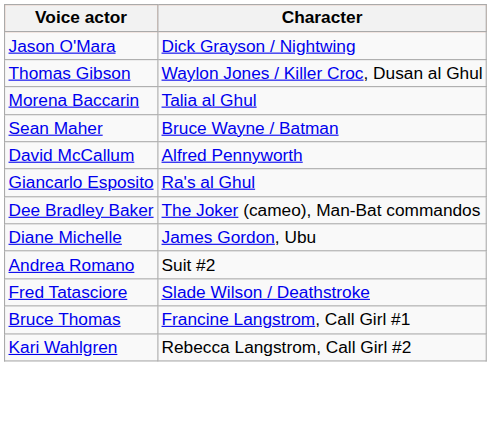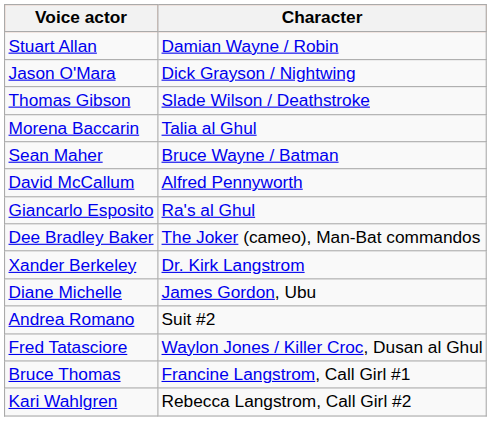+ row: Stuart Allan | Damian Wayne / Robin
Thomas Gibson | Character: Waylon Jones / Killer Croc, Dusan al Ghul -> Slade Wilson / Deathstroke
+ row: Xander Berkeley | Dr. Kirk Langstrom
Fred Tatasciore | Character: Slade Wilson / Deathstroke -> Waylon Jones / Killer Croc, Dusan al Ghul
